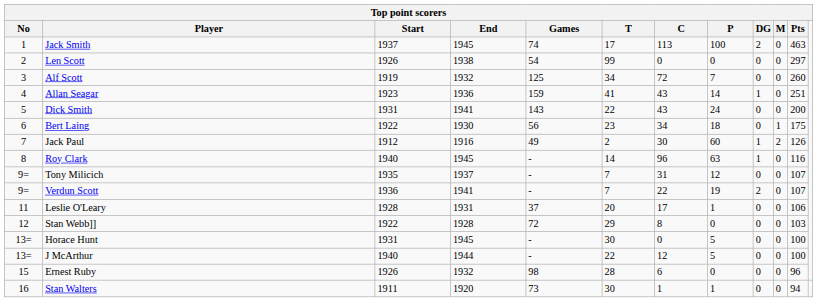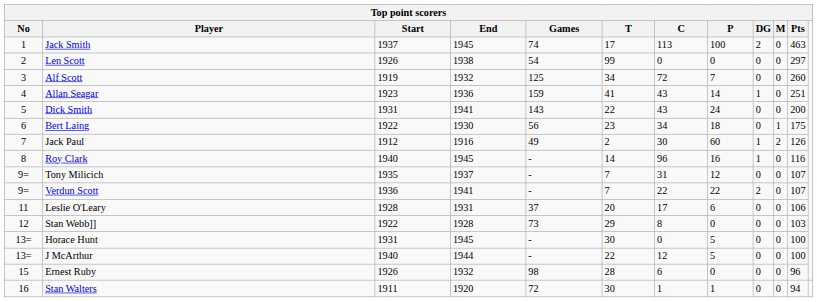Roy Clark | P: 63 -> 16
Verdun Scott | P: 19 -> 22
Leslie O'Leary | P: 1 -> 6
Stan Webb]] | Games: 72 -> 73
Stan Walters | Games: 73 -> 72
